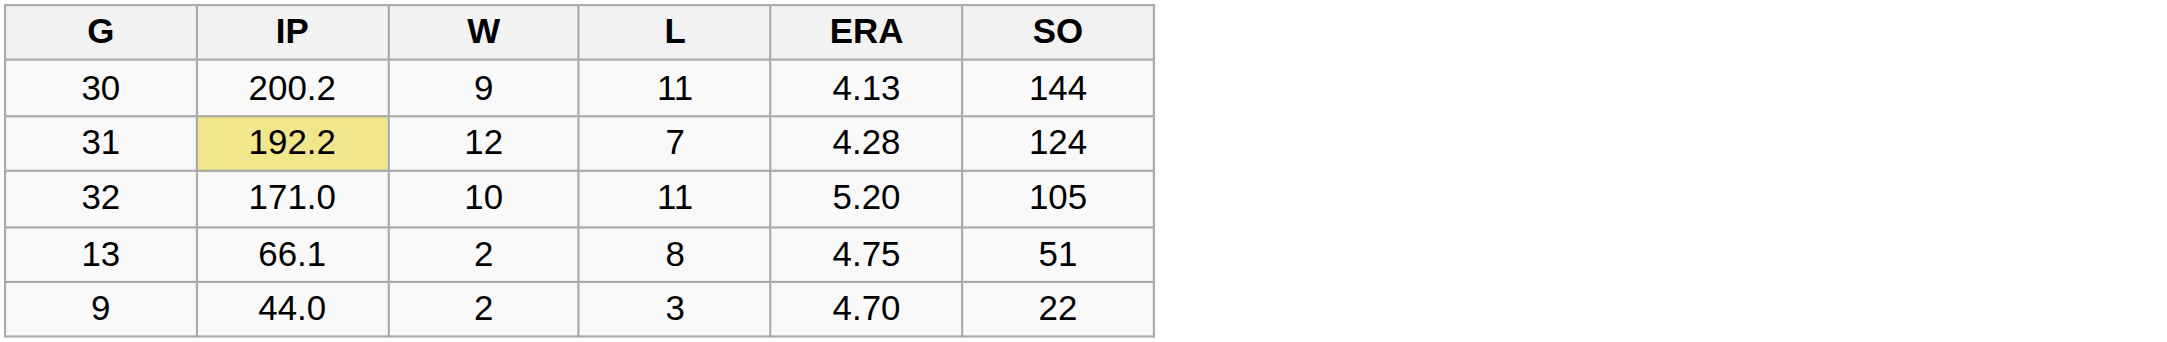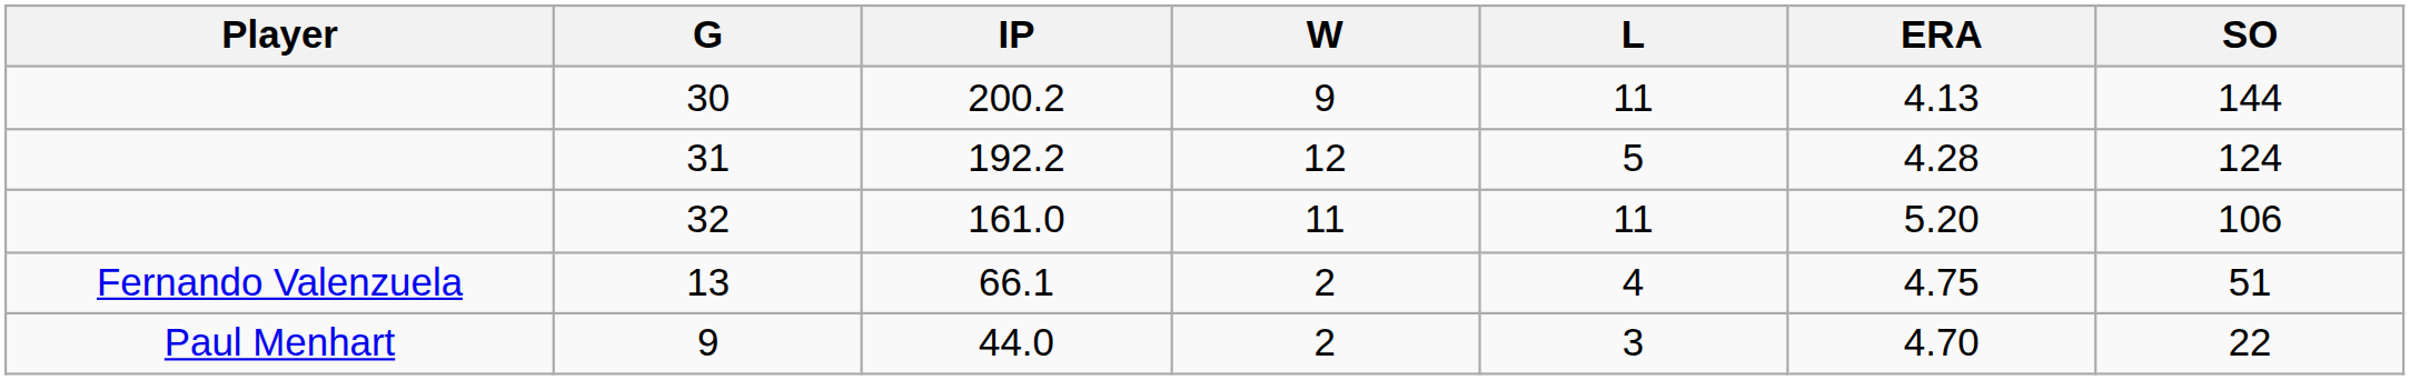+ column: Player | Fernando Valenzuela | Paul Menhart
31 | IP: khaki background -> no background
31 | L: 7 -> 5
32 | IP: 171.0 -> 161.0
32 | W: 10 -> 11
32 | SO: 105 -> 106
13 | L: 8 -> 4
